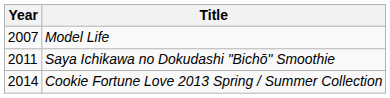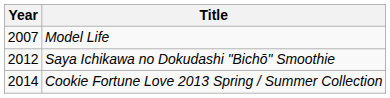Saya Ichikawa no Dokudashi "Bichō" Smoothie | Year: 2011 -> 2012
